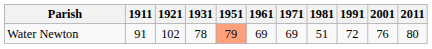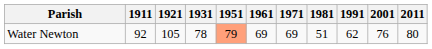Water Newton | 1911: 91 -> 92
Water Newton | 1921: 102 -> 105
Water Newton | 1991: 72 -> 62
